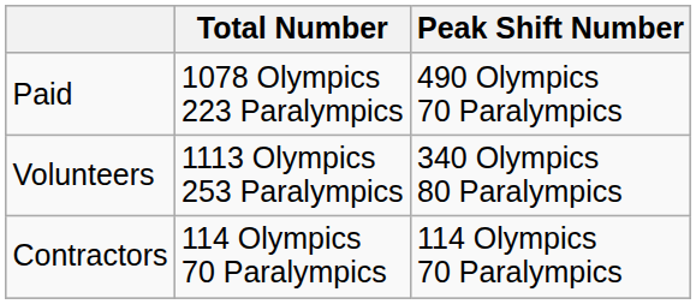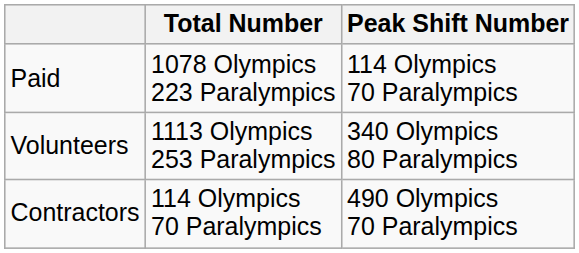Paid | Peak Shift Number: 490 Olympics 70 Paralympics -> 114 Olympics 70 Paralympics
Contractors | Peak Shift Number: 114 Olympics 70 Paralympics -> 490 Olympics 70 Paralympics
